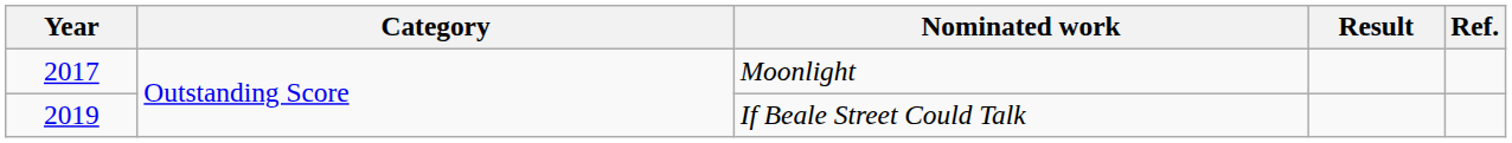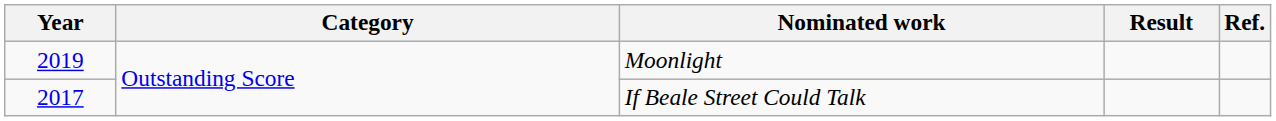Moonlight | Year: 2017 -> 2019
If Beale Street Could Talk | Year: 2019 -> 2017
